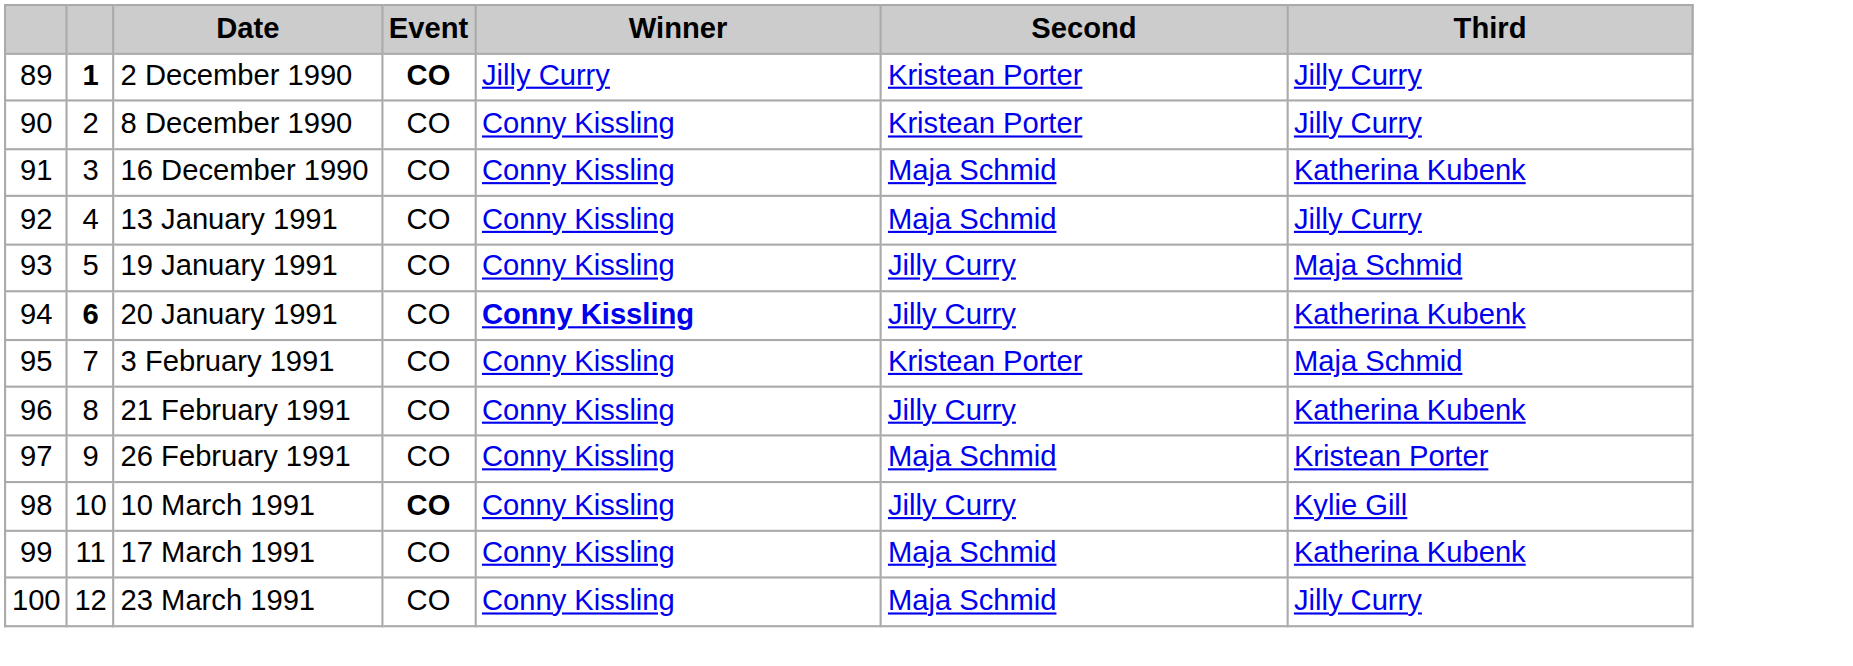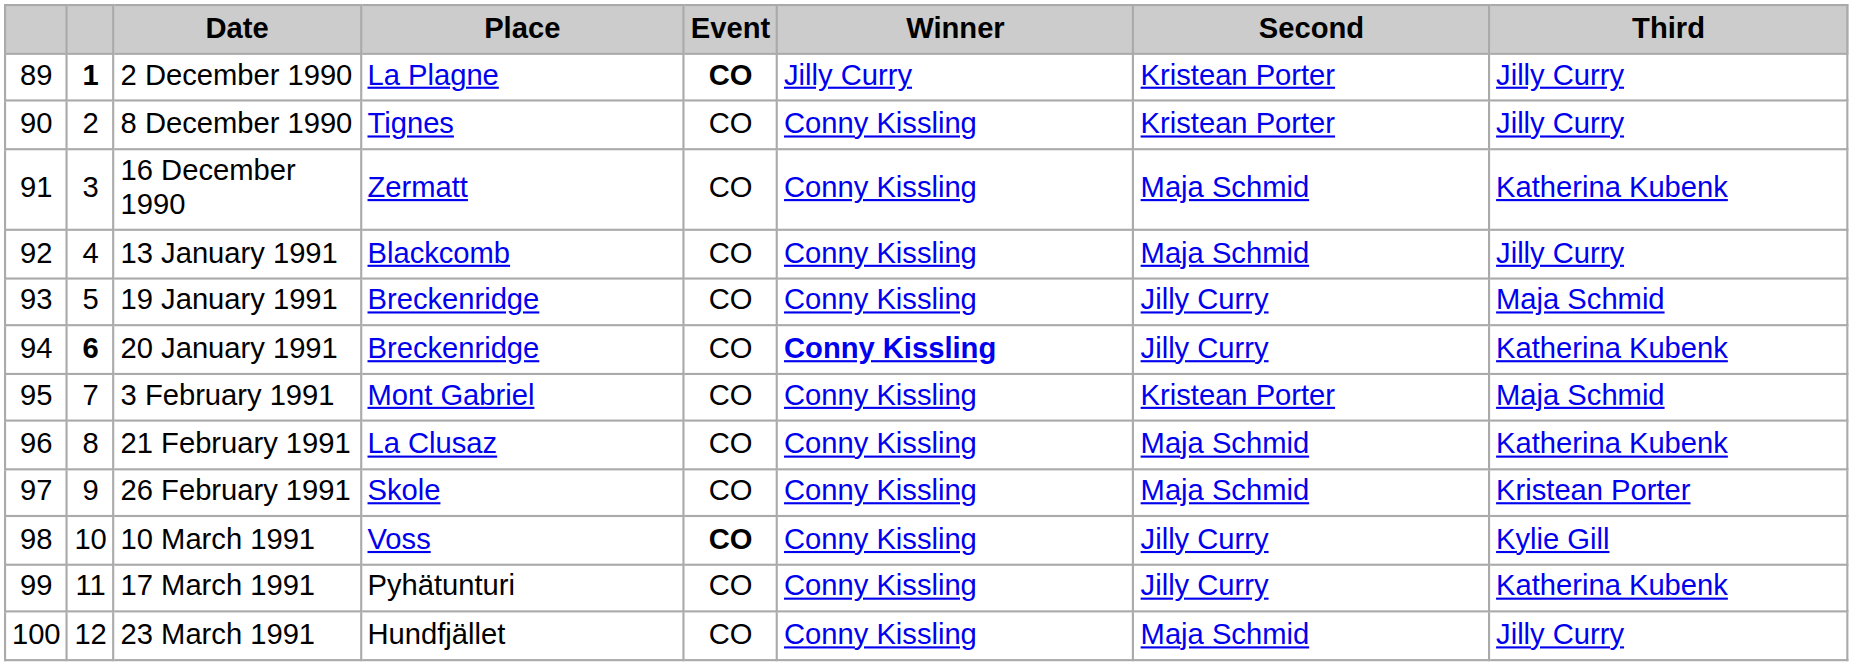+ column: Place | La Plagne | Tignes | Zermatt | Blackcomb | Breckenridge | Breckenridge | Mont Gabriel | La Clusaz | Skole | Voss | Pyhätunturi | Hundfjället
21 February 1991 | Second: Jilly Curry -> Maja Schmid
17 March 1991 | Second: Maja Schmid -> Jilly Curry
